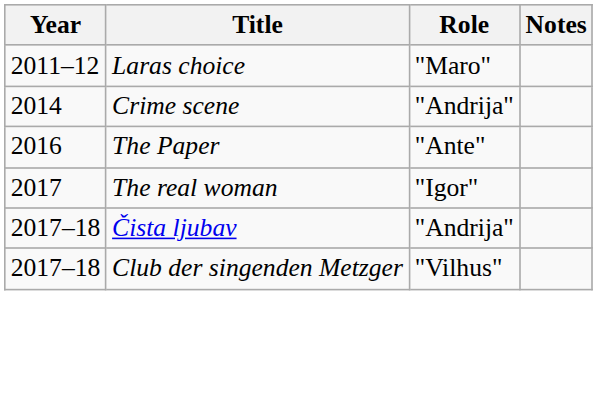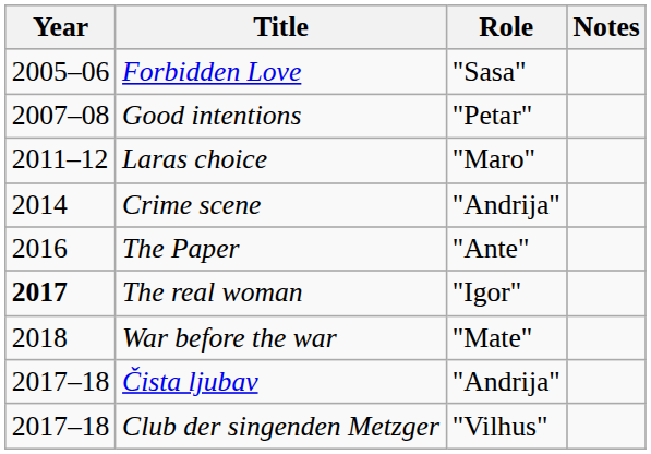+ row: 2005–06 | Forbidden Love | "Sasa"
+ row: 2007–08 | Good intentions | "Petar"
The real woman | Year: normal -> bold
+ row: 2018 | War before the war | "Mate"
